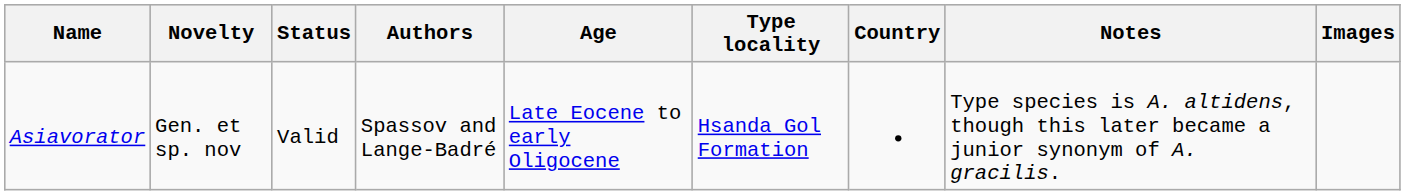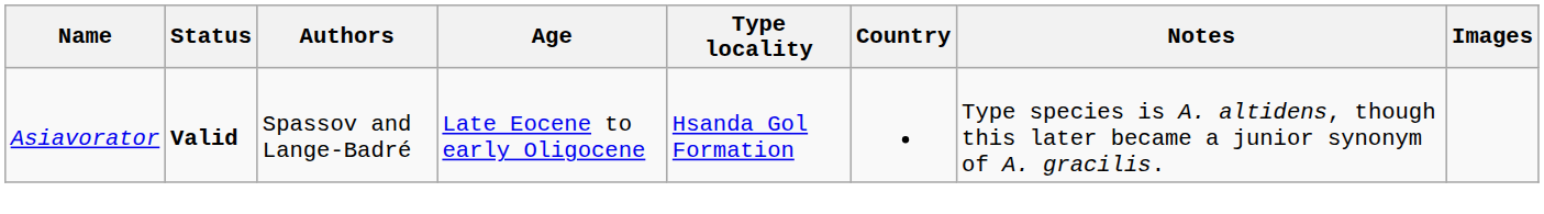- column: Novelty | Gen. et sp. nov
Asiavorator | Status: normal -> bold
